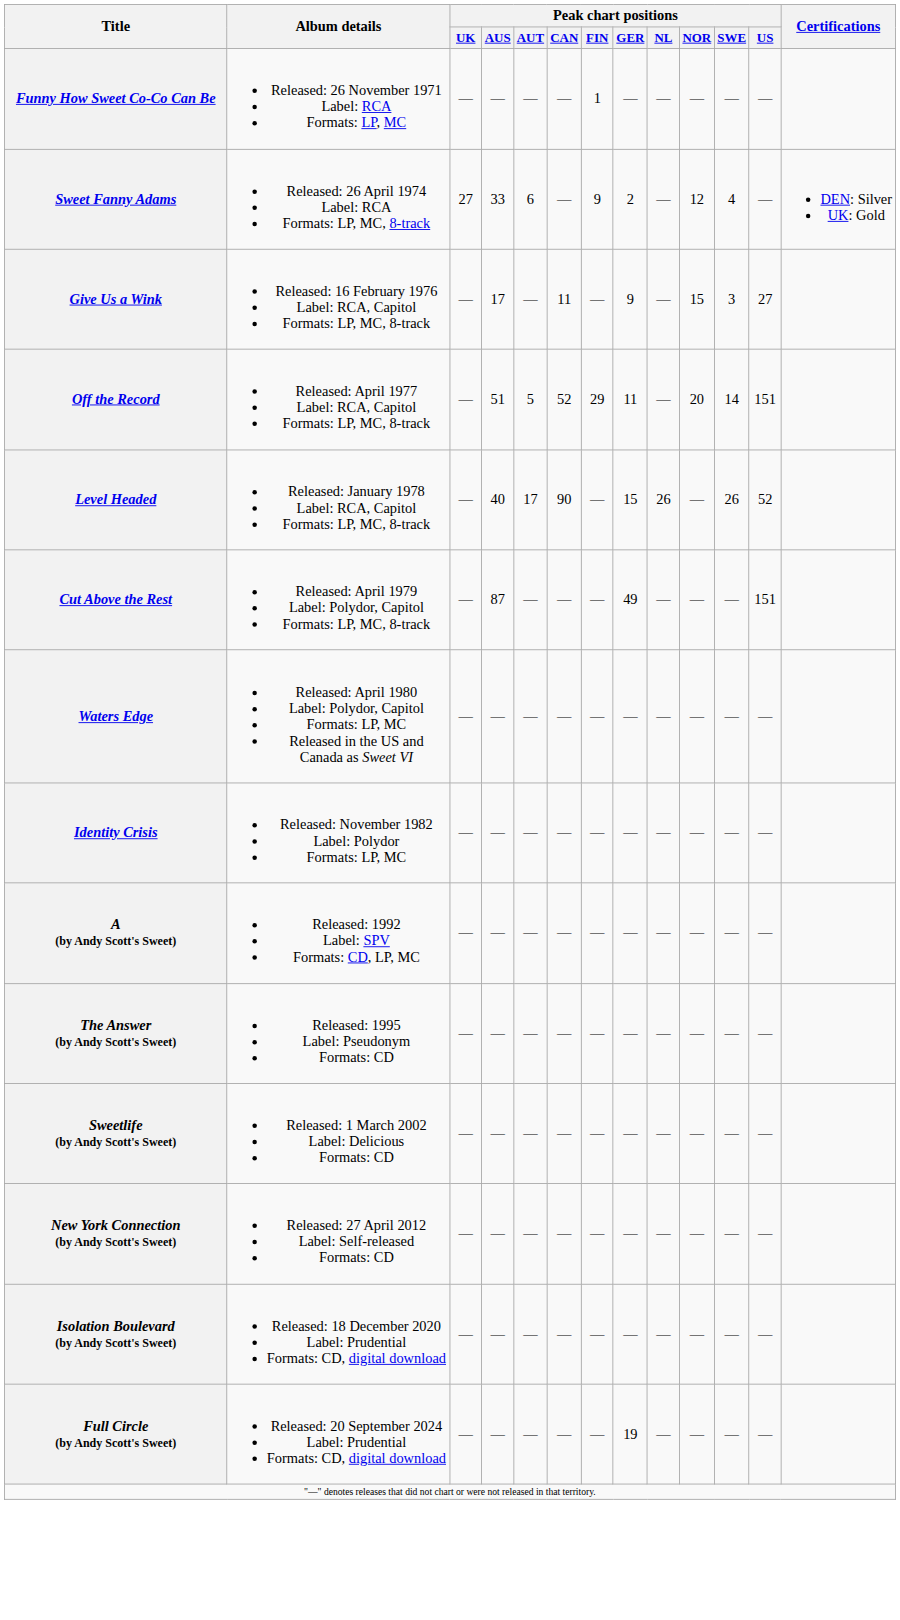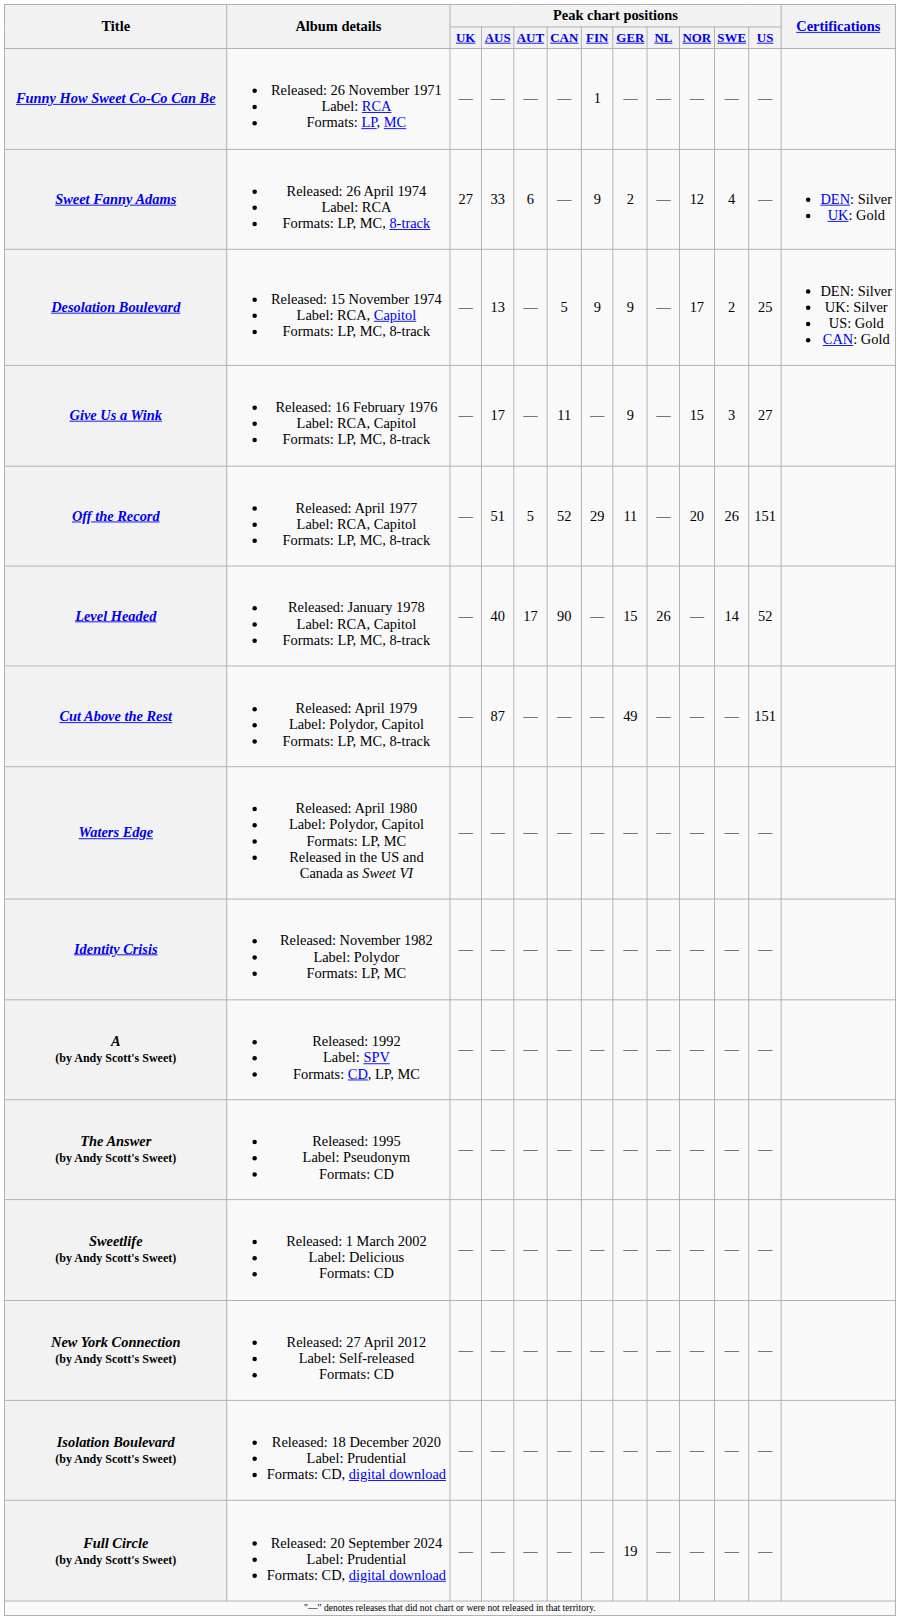+ row: Desolation Boulevard | Released: 15 November 1974 Label: RCA, Capitol Formats: LP, MC, 8-track | — | 13 | — | 5 | 9 | 9 | — | 17 | 2 | 25 | DEN: Silver UK: Silver US: Gold CAN: Gold
Off the Record | Peak chart positions / SWE: 14 -> 26
Level Headed | Peak chart positions / SWE: 26 -> 14
